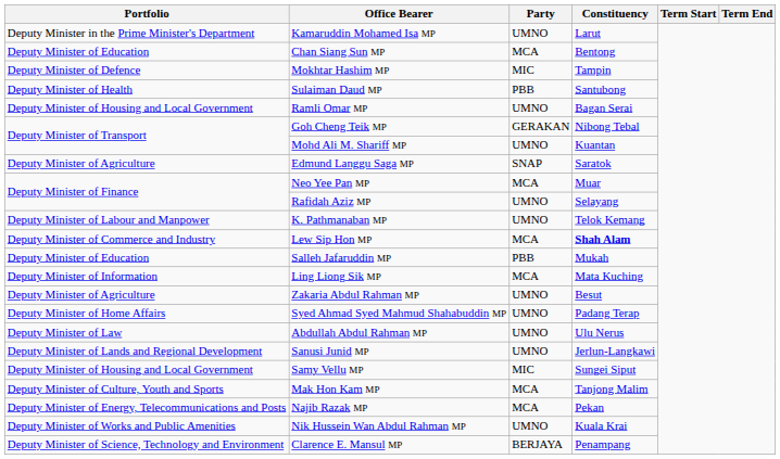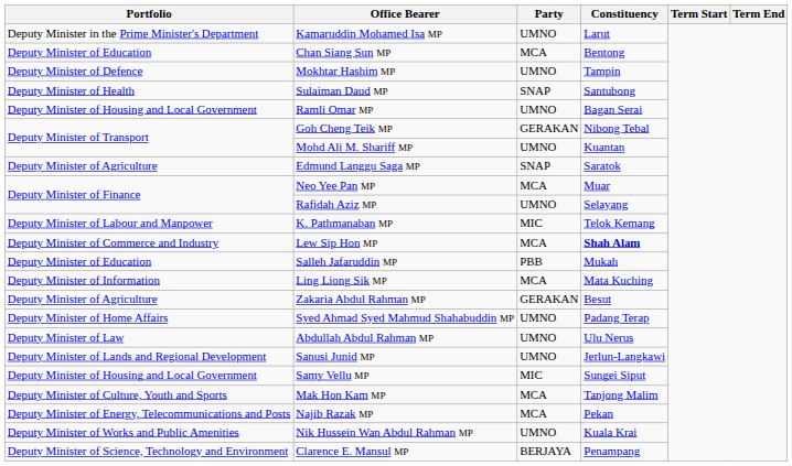Mokhtar Hashim MP | Party: MIC -> UMNO
Sulaiman Daud MP | Party: PBB -> SNAP
K. Pathmanaban MP | Party: UMNO -> MIC
Zakaria Abdul Rahman MP | Party: UMNO -> GERAKAN
